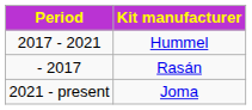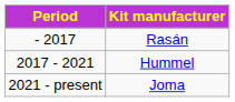rows swapped: Rasán <-> Hummel
